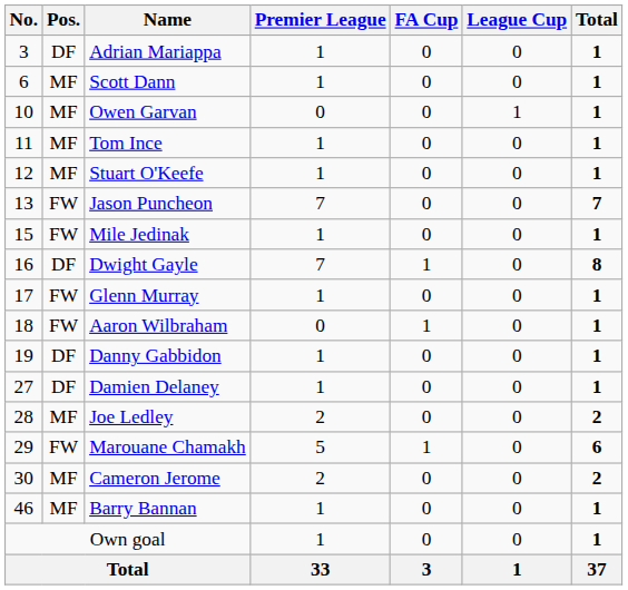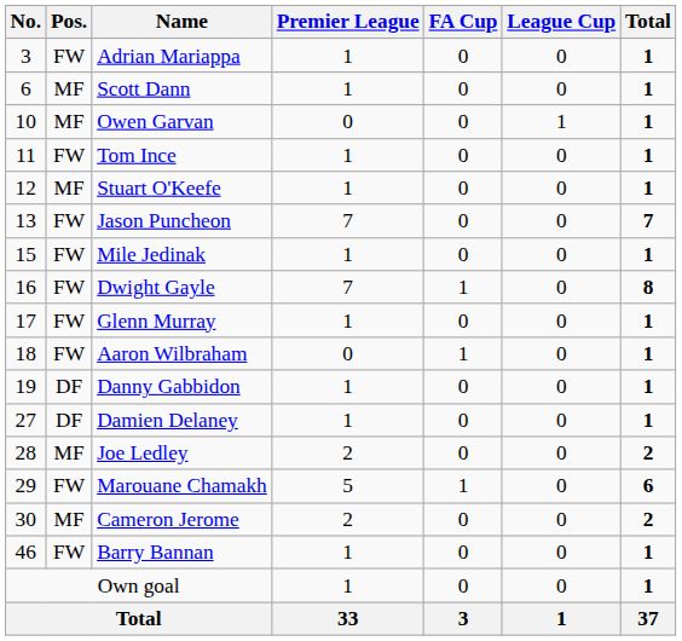Adrian Mariappa | Pos.: DF -> FW
Tom Ince | Pos.: MF -> FW
Dwight Gayle | Pos.: DF -> FW
Barry Bannan | Pos.: MF -> FW
